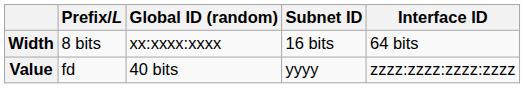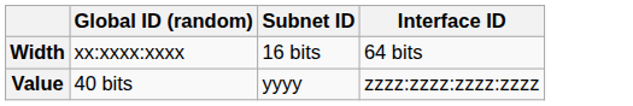- column: Prefix/L | 8 bits | fd
